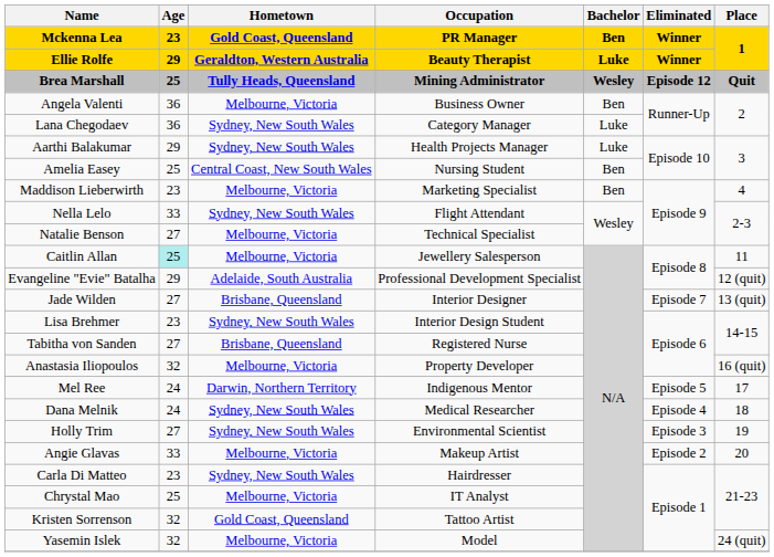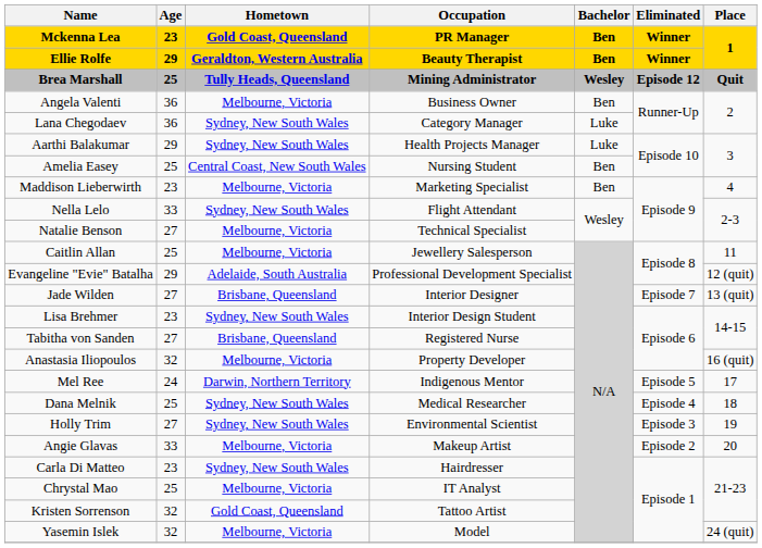Ellie Rolfe | Bachelor: Luke -> Ben
Caitlin Allan | Age: paleturquoise background -> no background
Dana Melnik | Age: 24 -> 25
